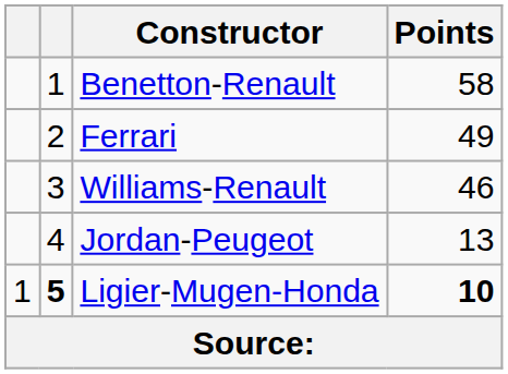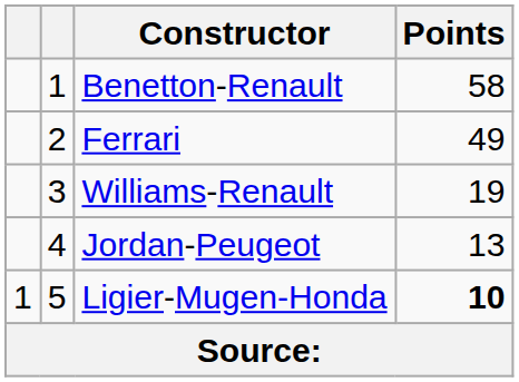Williams-Renault | Points: 46 -> 19
Ligier-Mugen-Honda | column 2: bold -> normal
